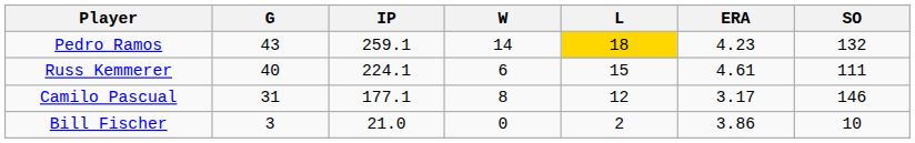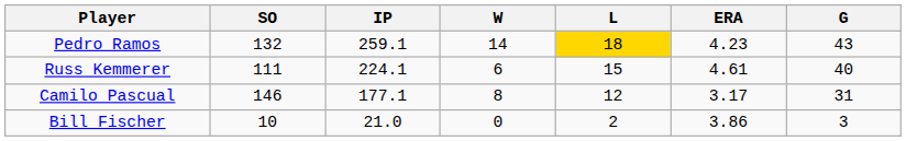columns swapped: G <-> SO
